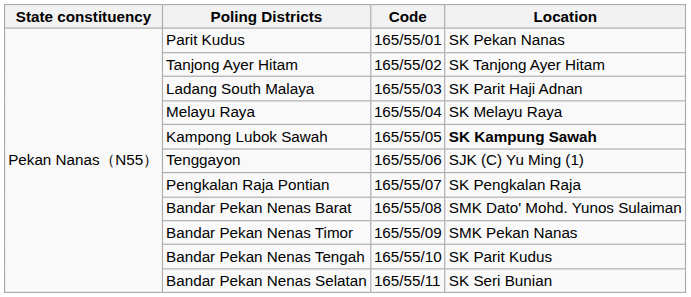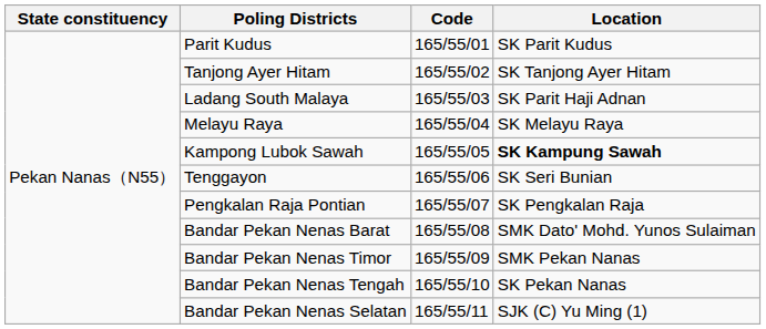Parit Kudus | Location: SK Pekan Nanas -> SK Parit Kudus
Tenggayon | Location: SJK (C) Yu Ming (1) -> SK Seri Bunian
Bandar Pekan Nenas Tengah | Location: SK Parit Kudus -> SK Pekan Nanas
Bandar Pekan Nenas Selatan | Location: SK Seri Bunian -> SJK (C) Yu Ming (1)
